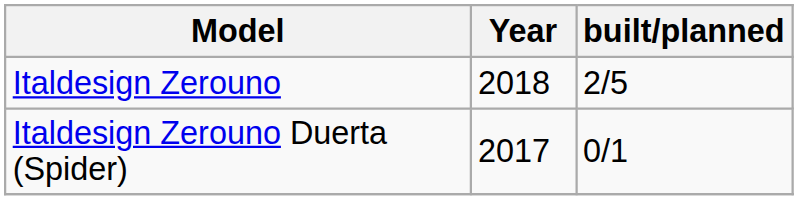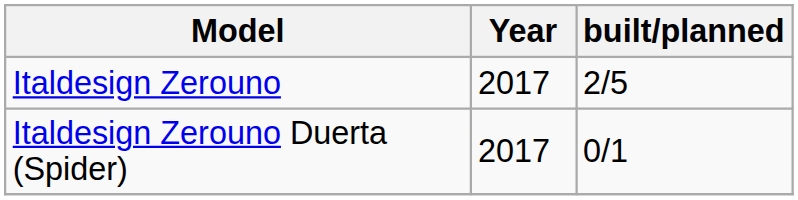Italdesign Zerouno | Year: 2018 -> 2017
